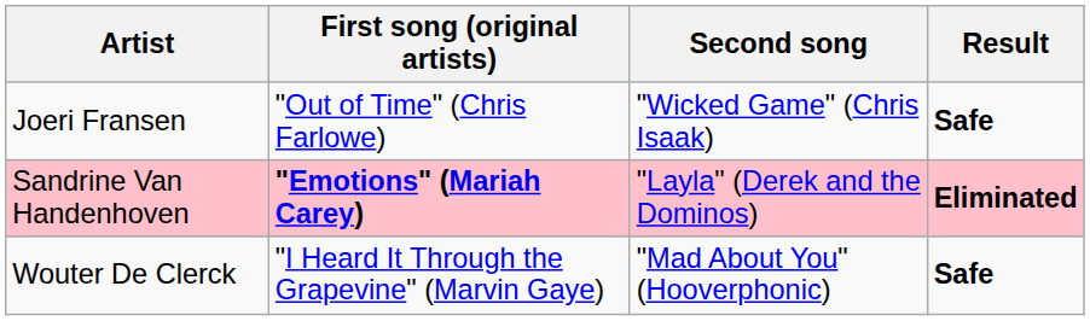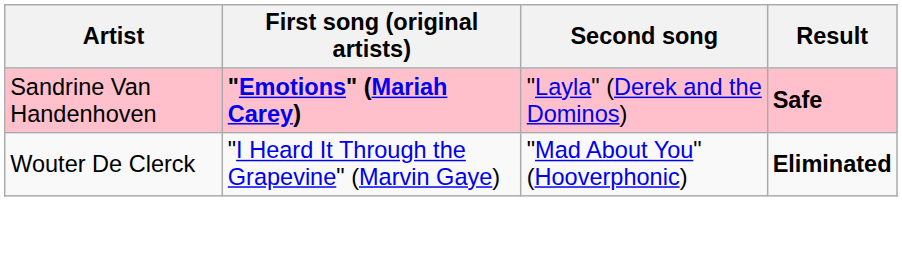- row: Joeri Fransen | "Out of Time" (Chris Farlowe) | "Wicked Game" (Chris Isaak) | Safe
Sandrine Van Handenhoven | Result: Eliminated -> Safe
Wouter De Clerck | Result: Safe -> Eliminated
